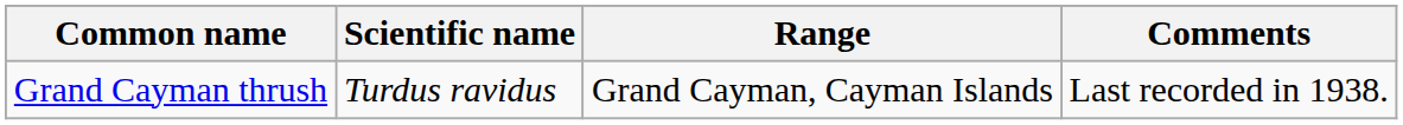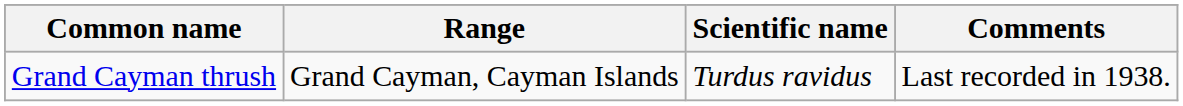columns swapped: Scientific name <-> Range
